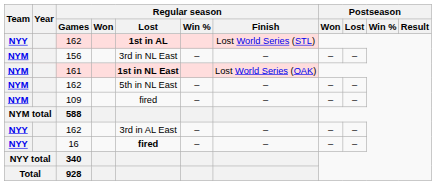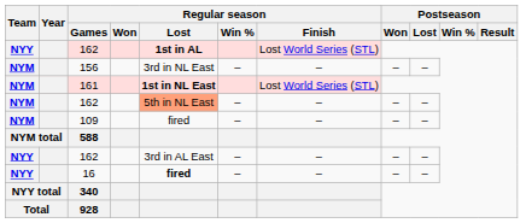161 | Regular season / Finish: Lost World Series (OAK) -> Lost World Series (STL)
NYM / 162 | Regular season / Lost: no background -> lightsalmon background
